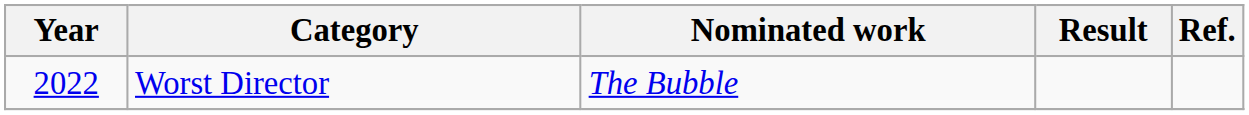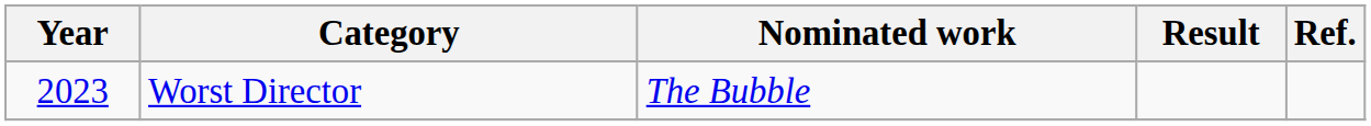Worst Director | Year: 2022 -> 2023
